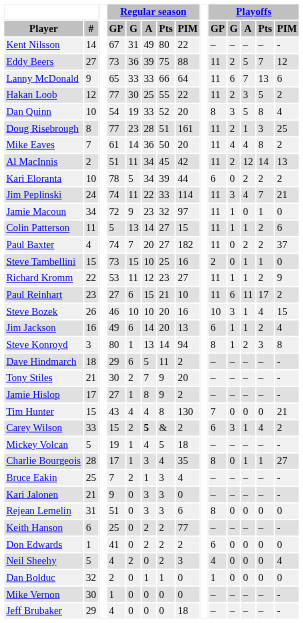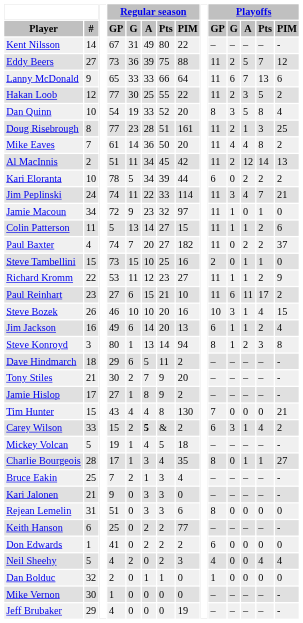Neil Sheehy | Playoffs / Pts: 0 -> 4
Jeff Brubaker | Regular season / PIM: 18 -> 19
